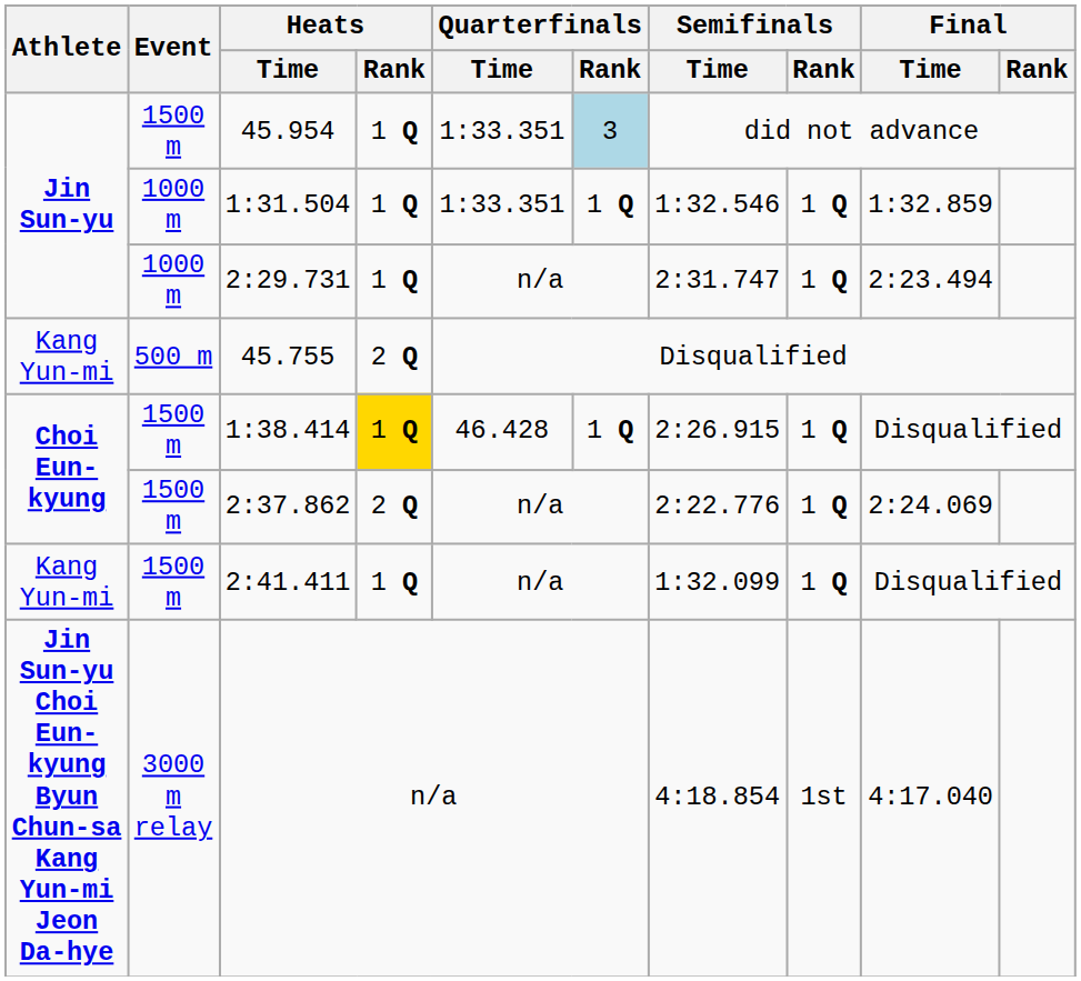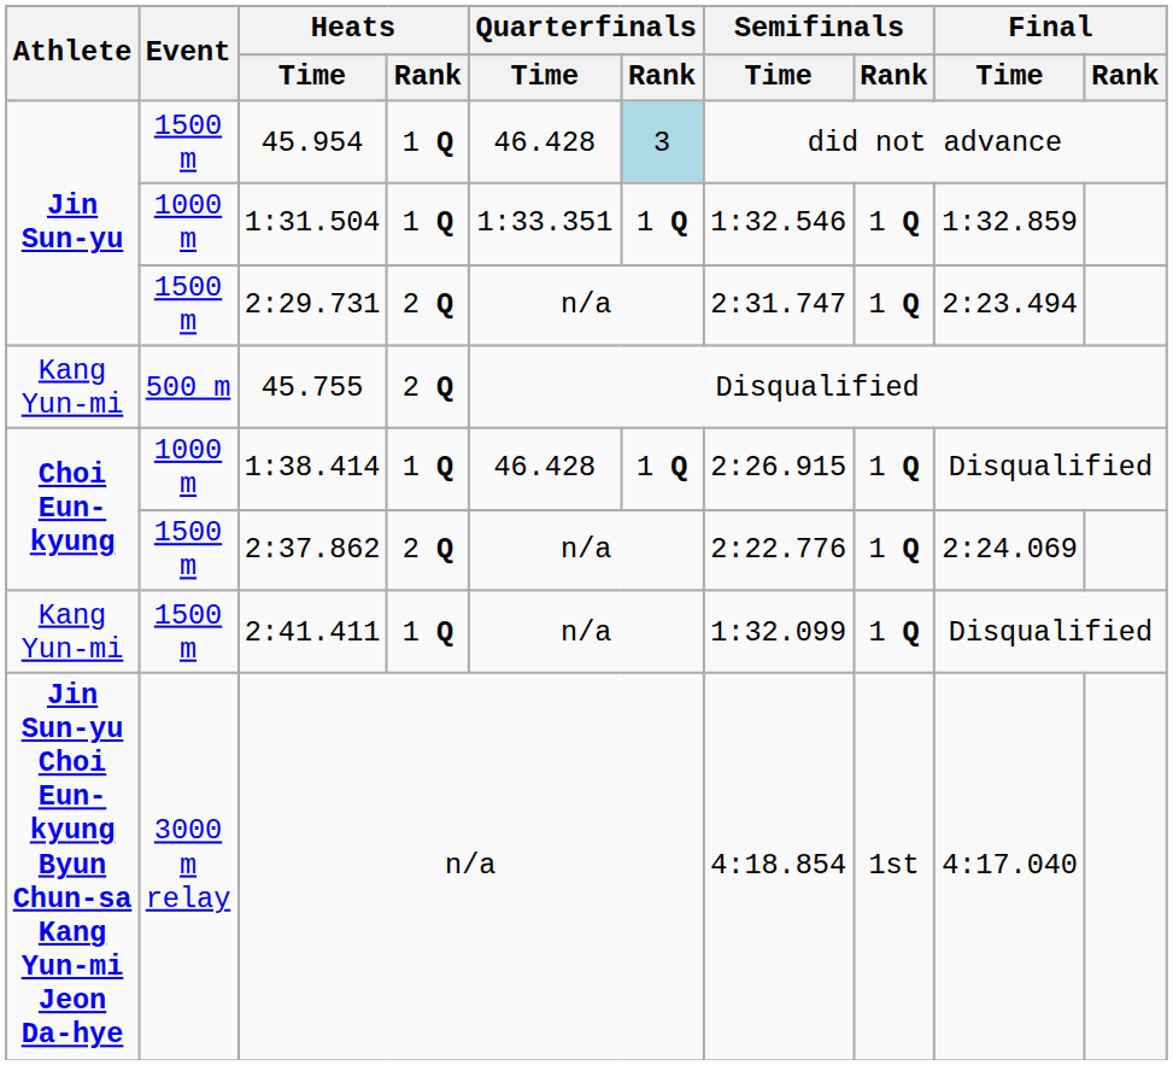45.954 | Quarterfinals / Time: 1:33.351 -> 46.428
2:29.731 | Event: 1000 m -> 1500 m
2:29.731 | Heats / Rank: 1 Q -> 2 Q
1:38.414 | Event: 1500 m -> 1000 m
1:38.414 | Heats / Rank: gold background -> no background
